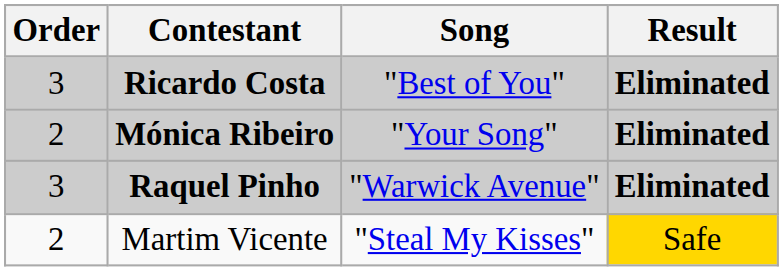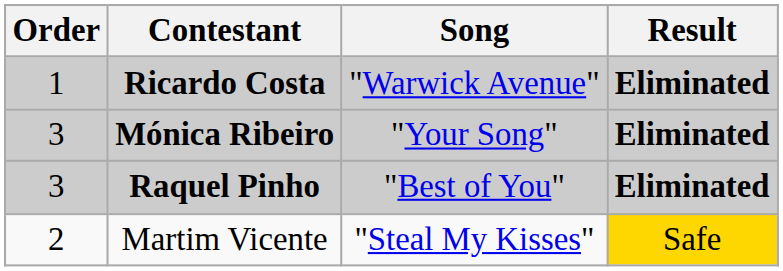Ricardo Costa | Order: 3 -> 1
Ricardo Costa | Song: "Best of You" -> "Warwick Avenue"
Mónica Ribeiro | Order: 2 -> 3
Raquel Pinho | Song: "Warwick Avenue" -> "Best of You"
